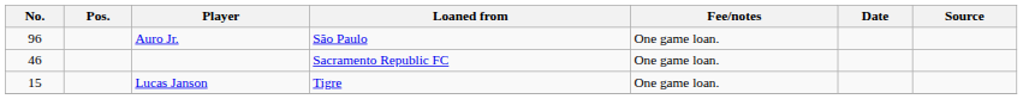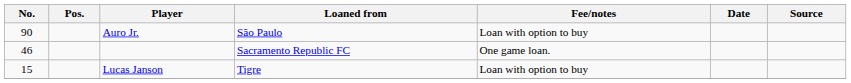Auro Jr. | No.: 96 -> 90
Auro Jr. | Fee/notes: One game loan. -> Loan with option to buy
Lucas Janson | Fee/notes: One game loan. -> Loan with option to buy
